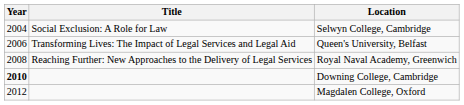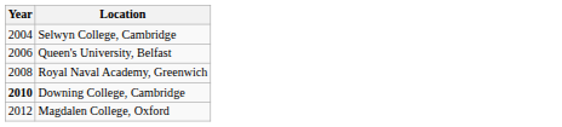- column: Title | Social Exclusion: A Role for Law | Transforming Lives: The Impact of Legal Services and Legal Aid | Reaching Further: New Approaches to the Delivery of Legal Services
